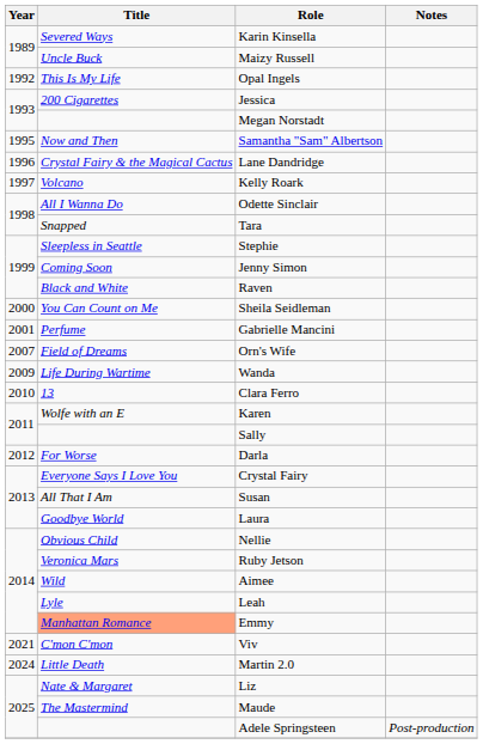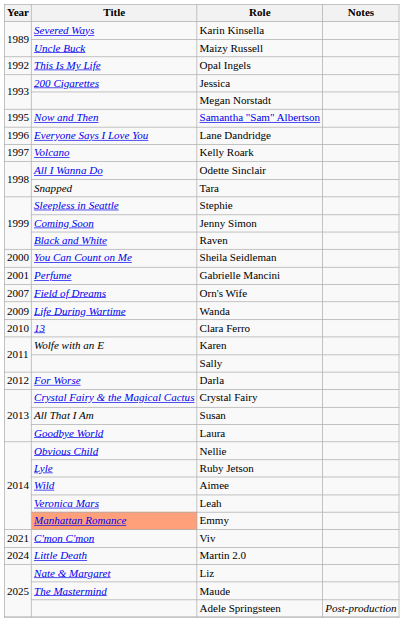Lane Dandridge | Title: Crystal Fairy & the Magical Cactus -> Everyone Says I Love You
Crystal Fairy | Title: Everyone Says I Love You -> Crystal Fairy & the Magical Cactus
Ruby Jetson | Title: Veronica Mars -> Lyle
Leah | Title: Lyle -> Veronica Mars
